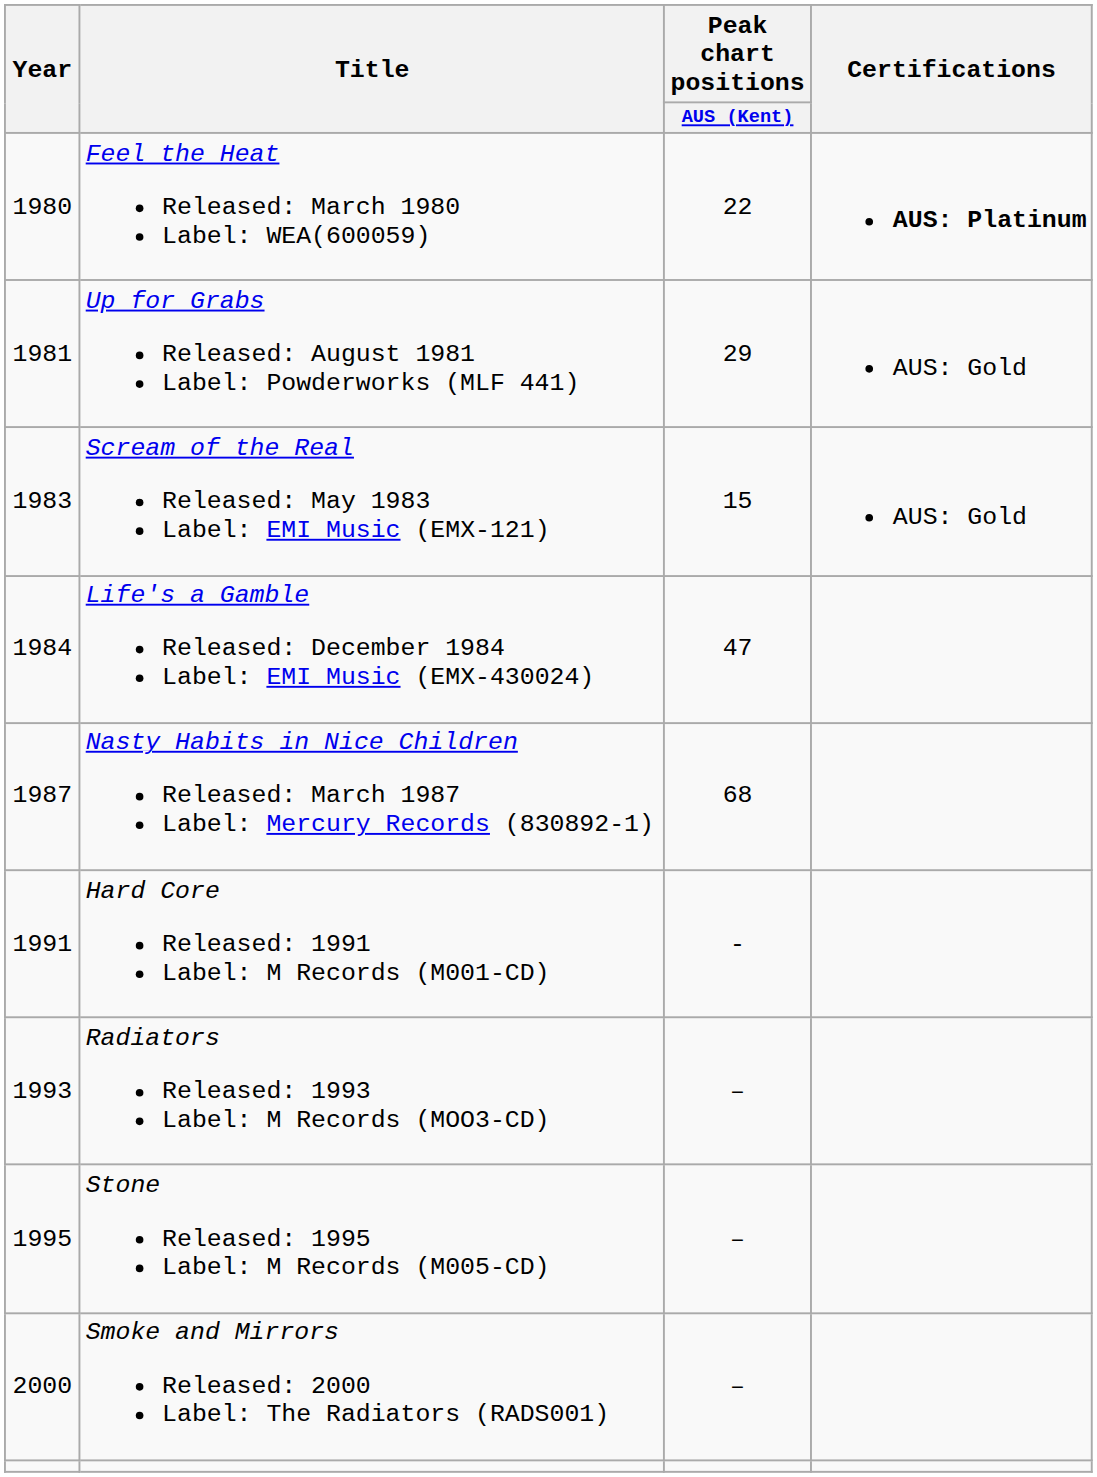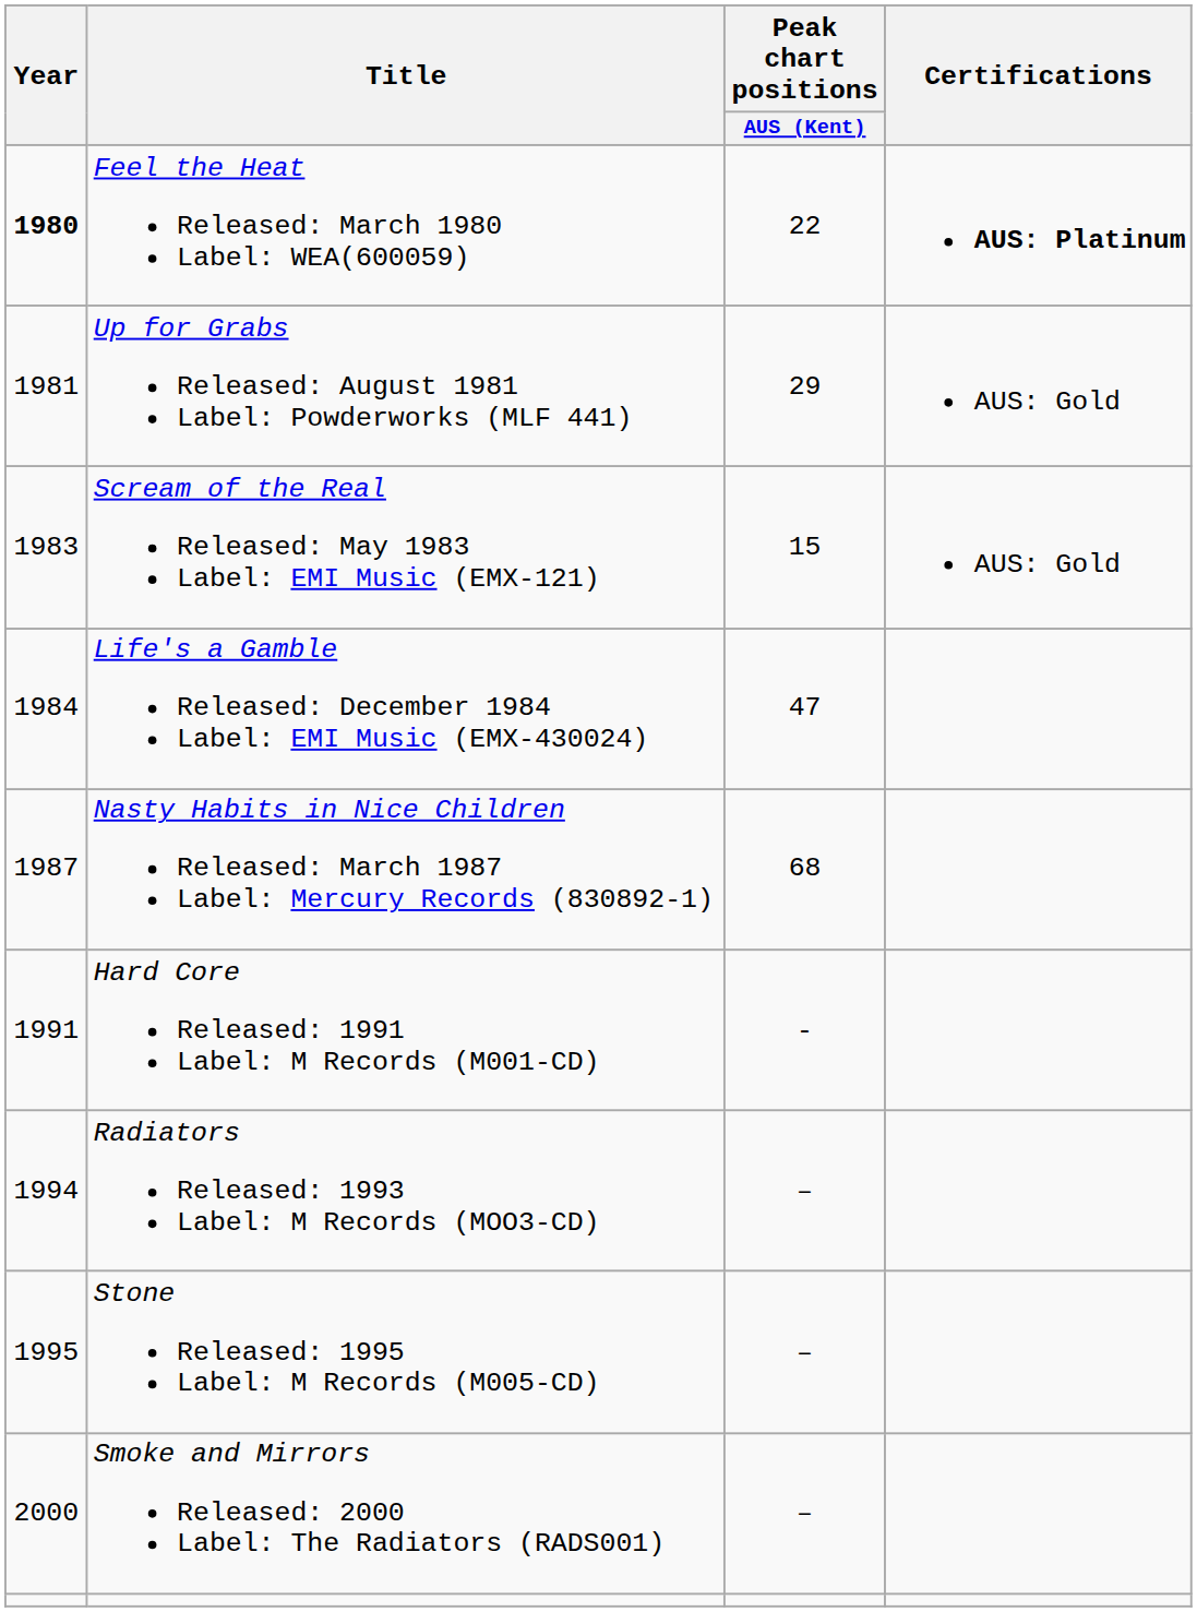Feel the Heat Released: March 1980 Label: WEA(600059) | Year: normal -> bold
Radiators Released: 1993 Label: M Records (MOO3-CD) | Year: 1993 -> 1994
